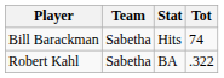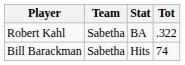rows swapped: Robert Kahl <-> Bill Barackman
